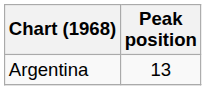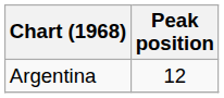Argentina | Peak position: 13 -> 12
